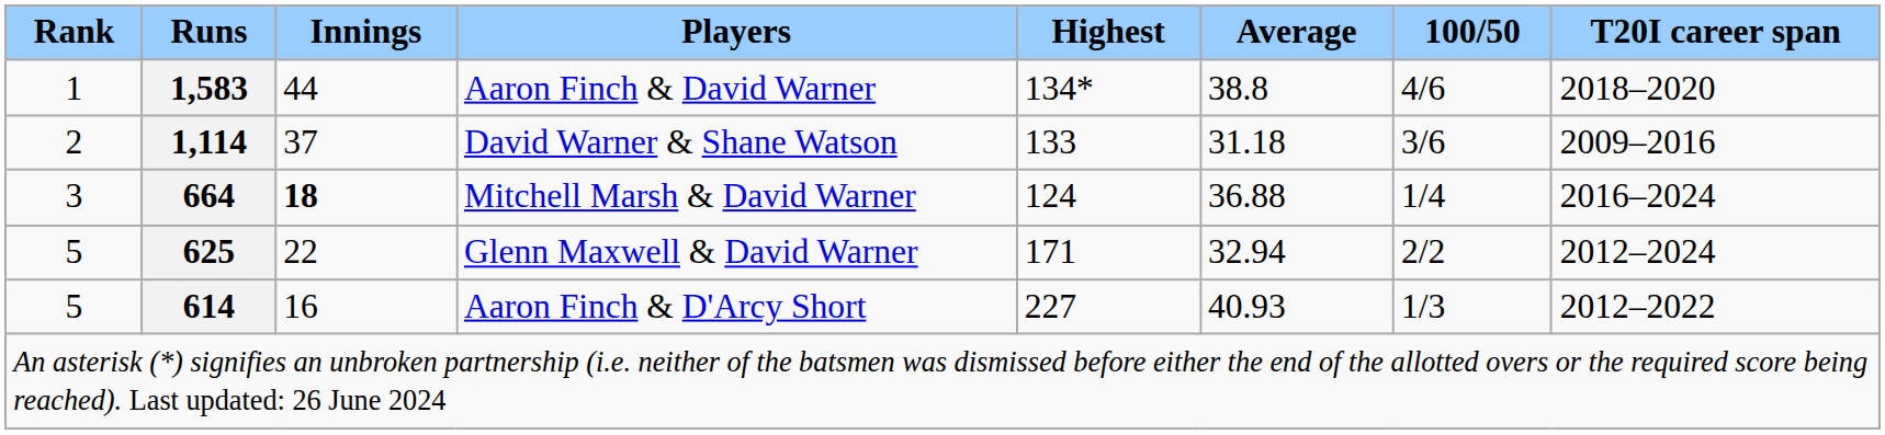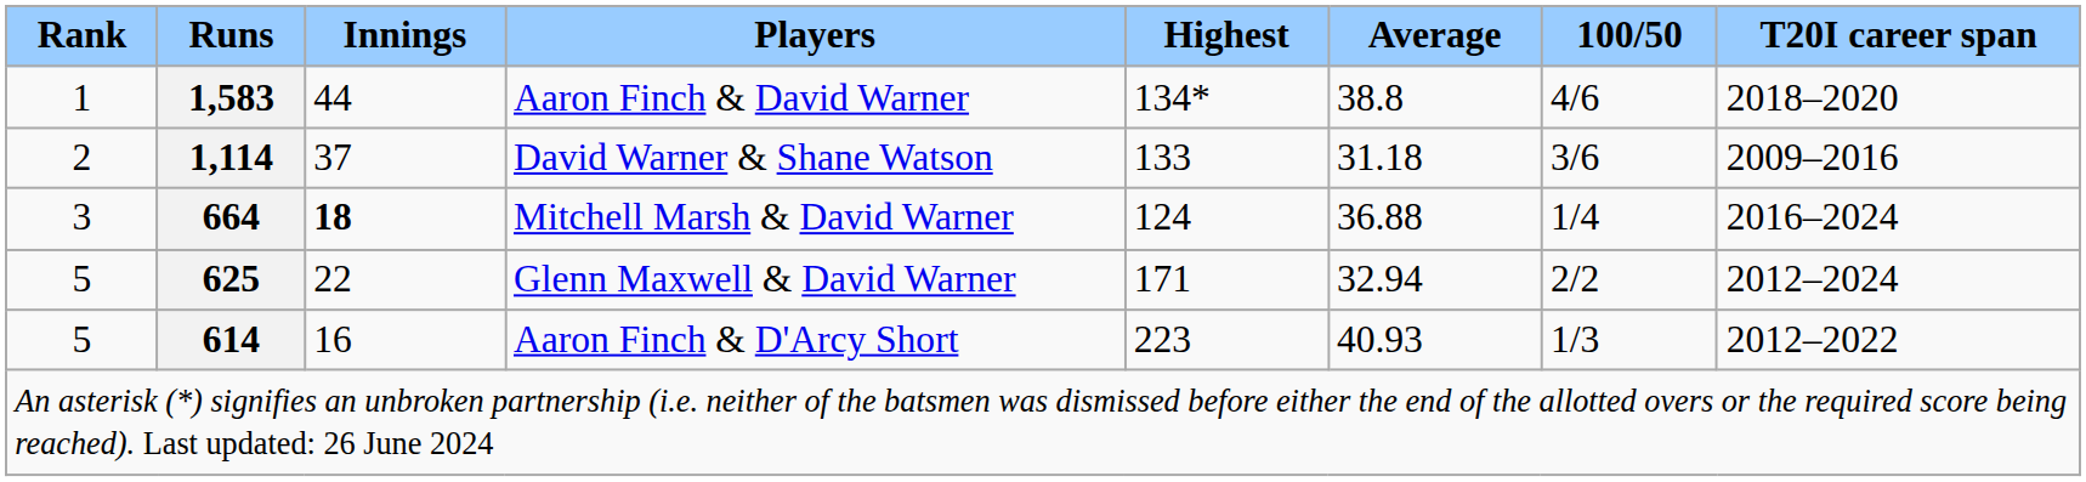Aaron Finch & D'Arcy Short | Highest: 227 -> 223
